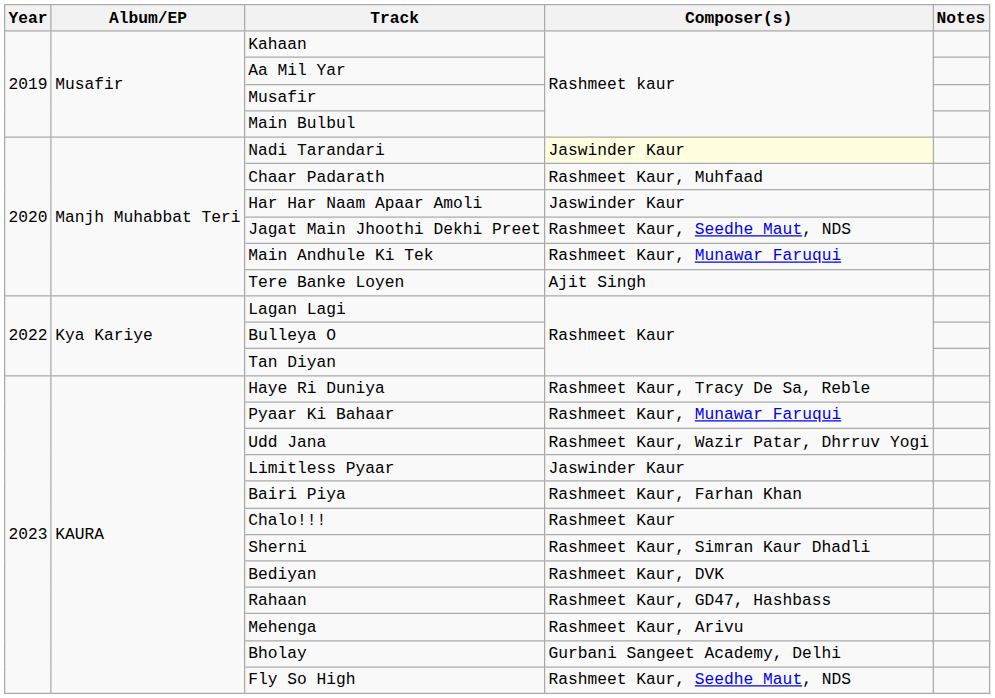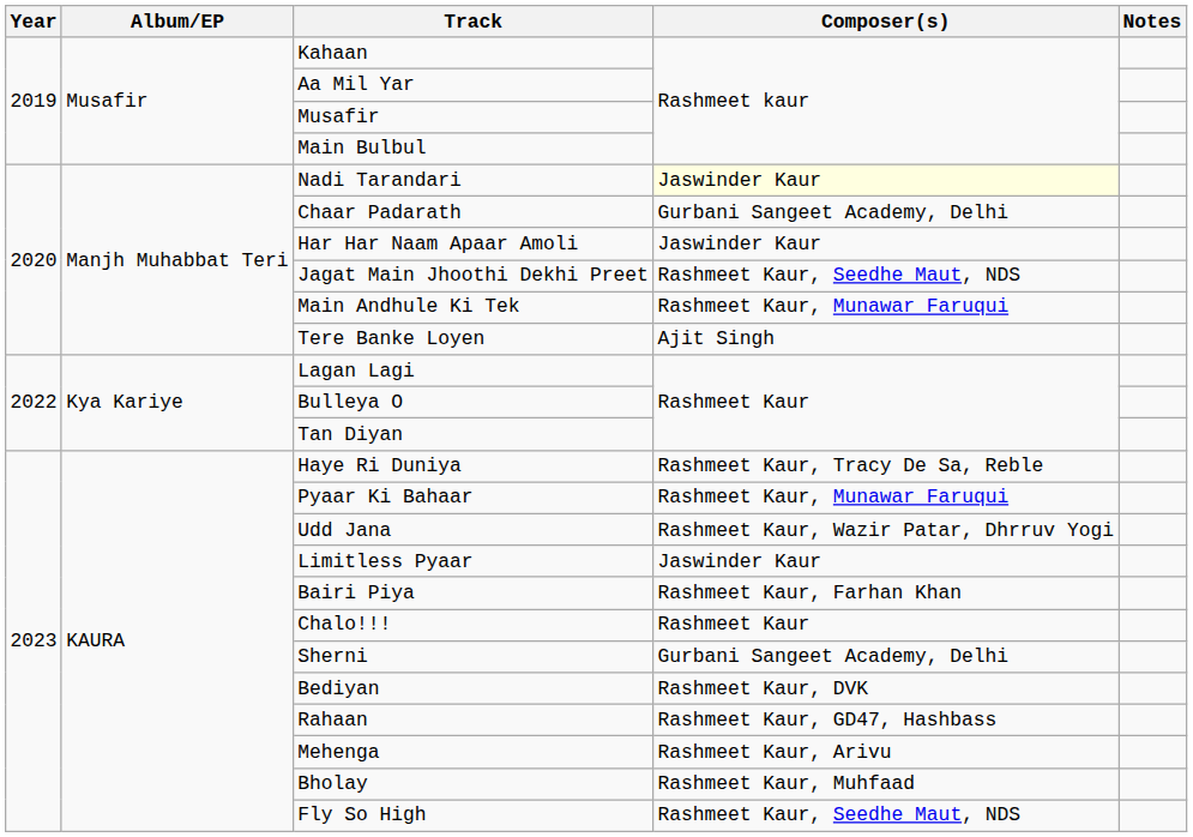Chaar Padarath | Composer(s): Rashmeet Kaur, Muhfaad -> Gurbani Sangeet Academy, Delhi
Sherni | Composer(s): Rashmeet Kaur, Simran Kaur Dhadli -> Gurbani Sangeet Academy, Delhi
Bholay | Composer(s): Gurbani Sangeet Academy, Delhi -> Rashmeet Kaur, Muhfaad
